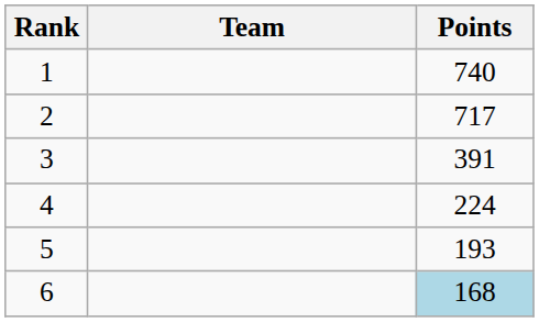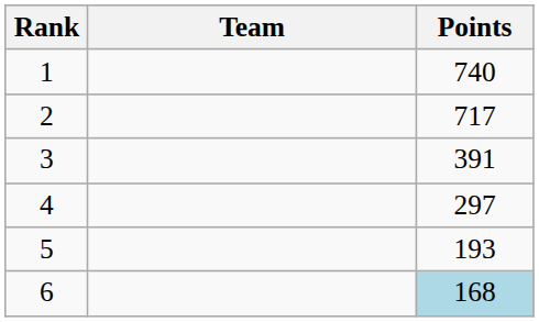4 | Points: 224 -> 297
